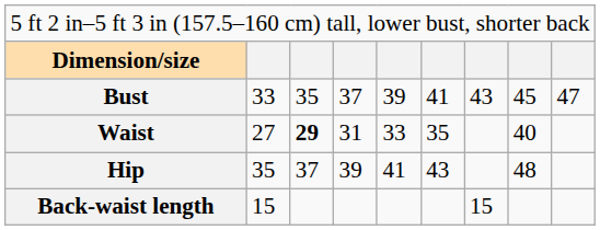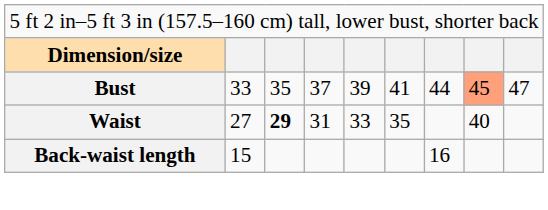Bust | column 7: 43 -> 44
Bust | column 8: no background -> lightsalmon background
- row: Hip | 35 | 37 | 39 | 41 | 43 | 48
Back-waist length | column 7: 15 -> 16
